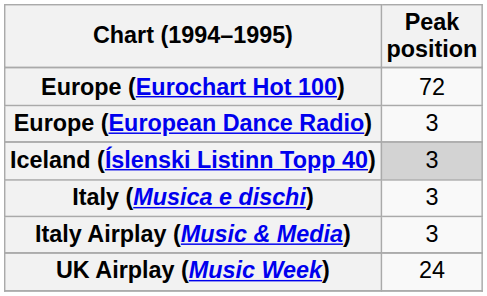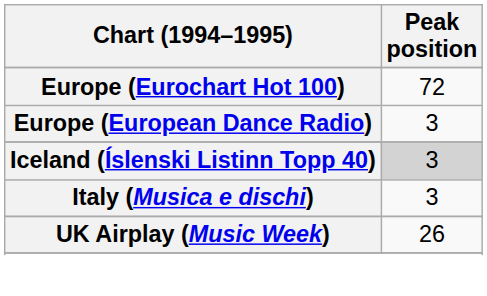- row: Italy Airplay (Music & Media) | 3
UK Airplay (Music Week) | Peak position: 24 -> 26
